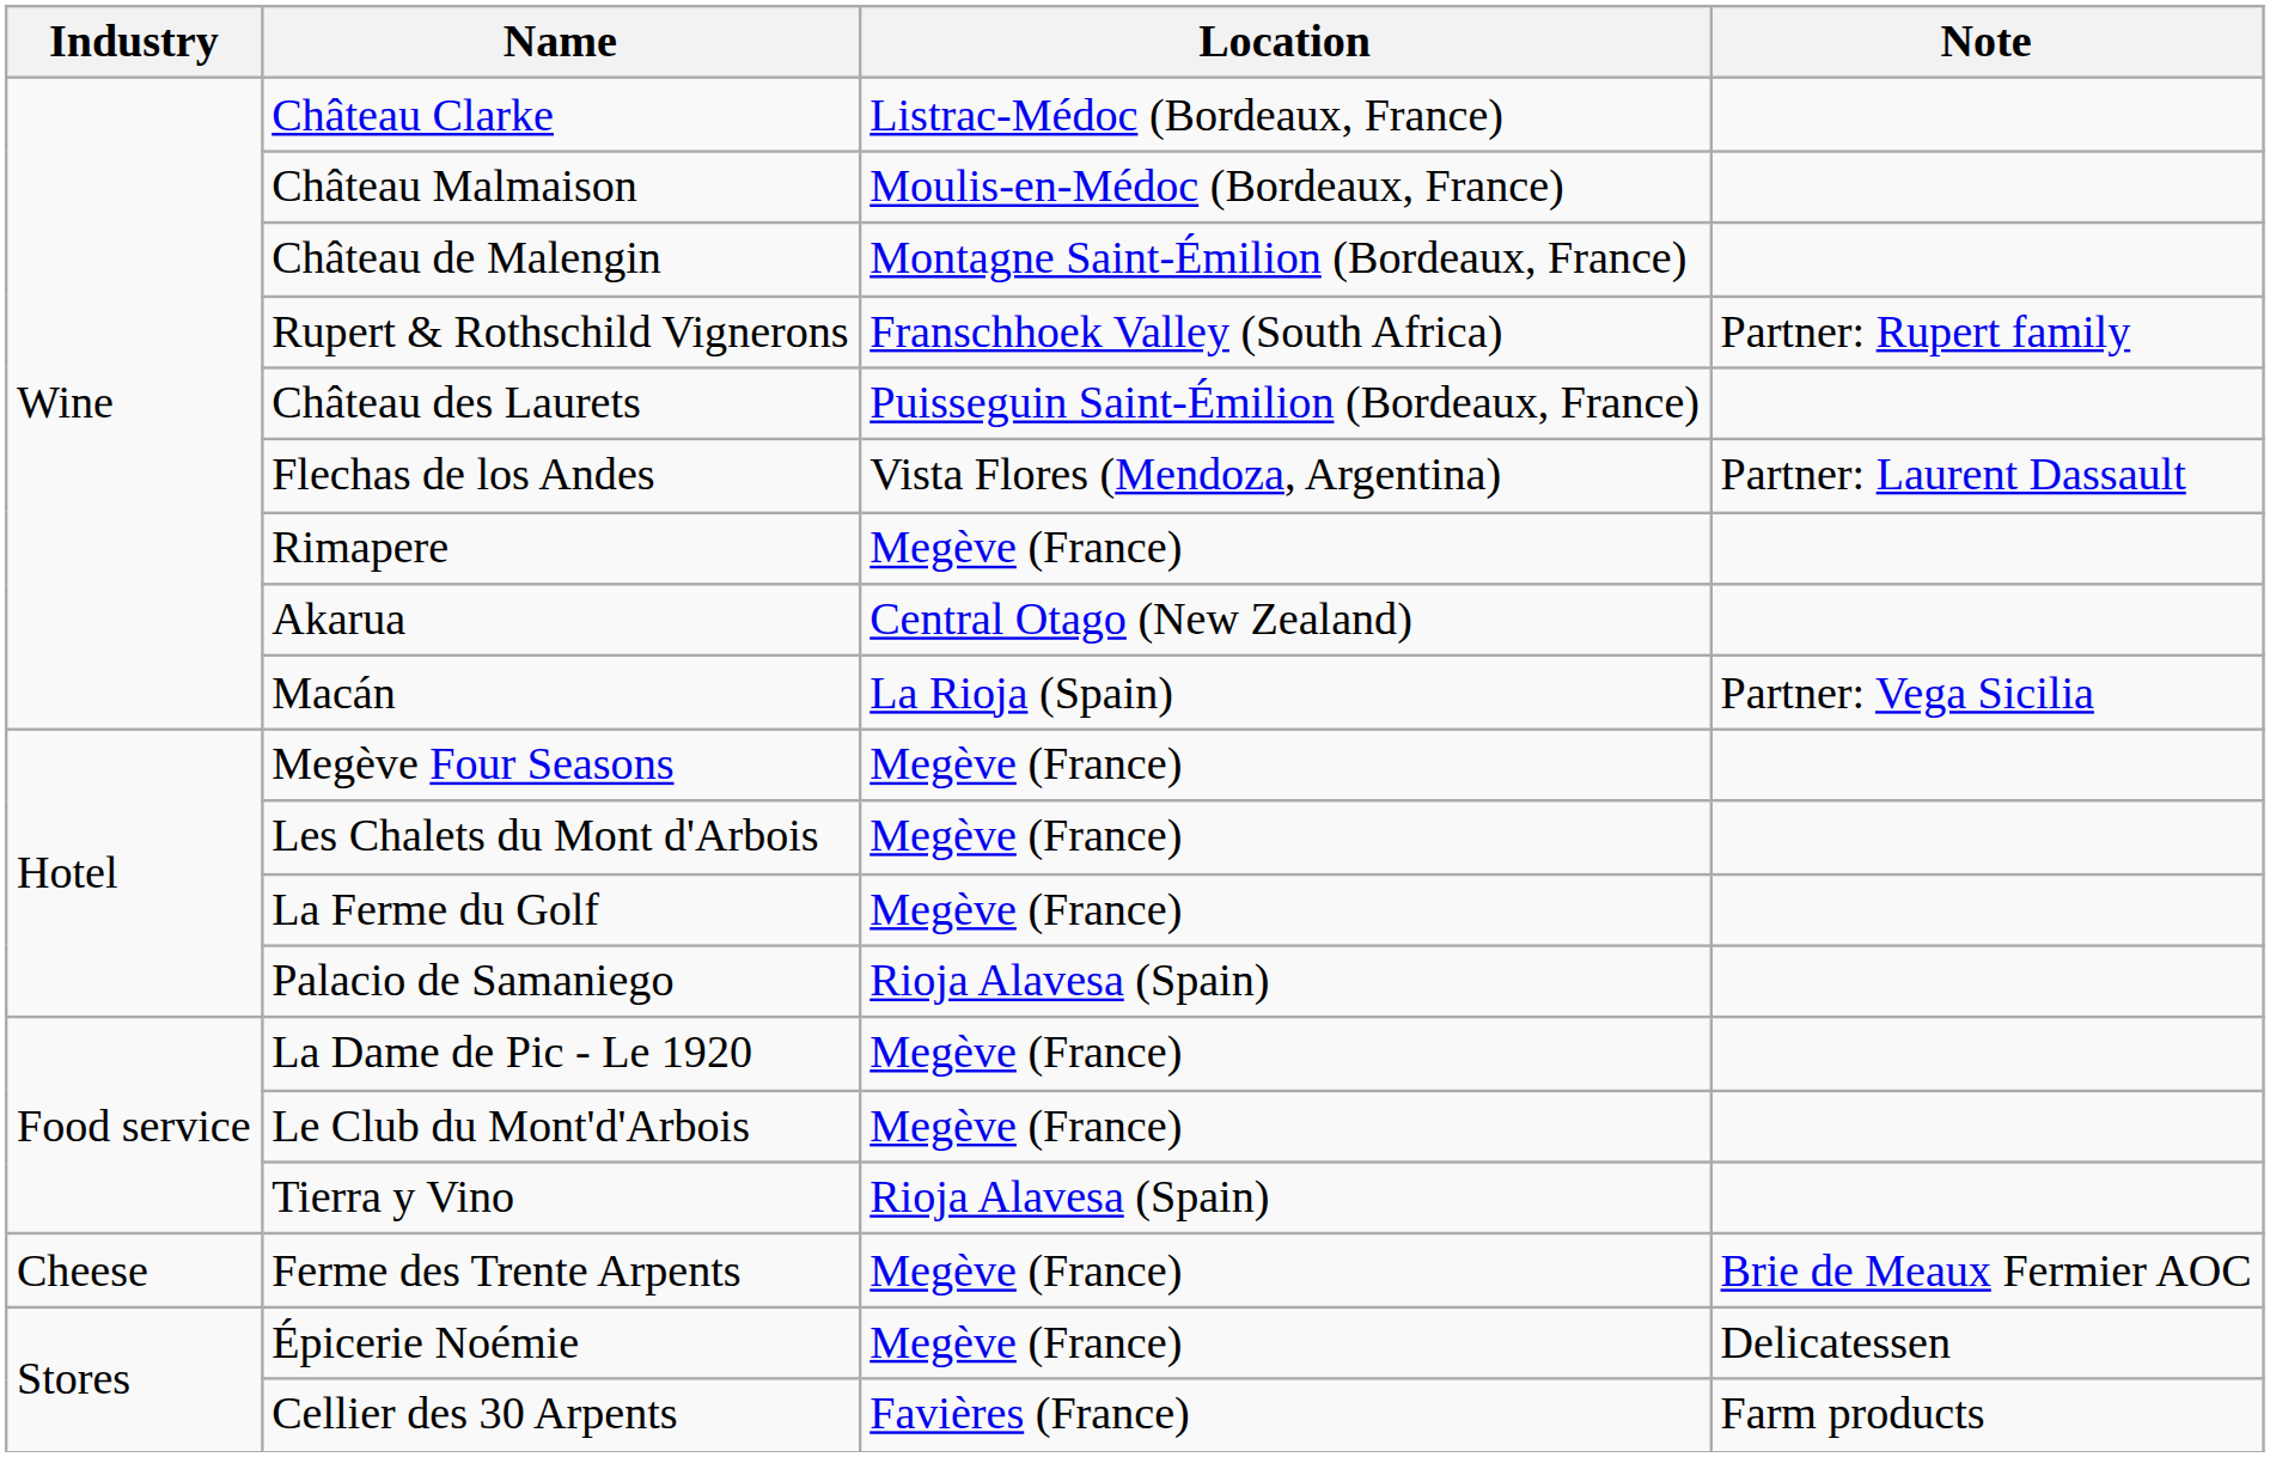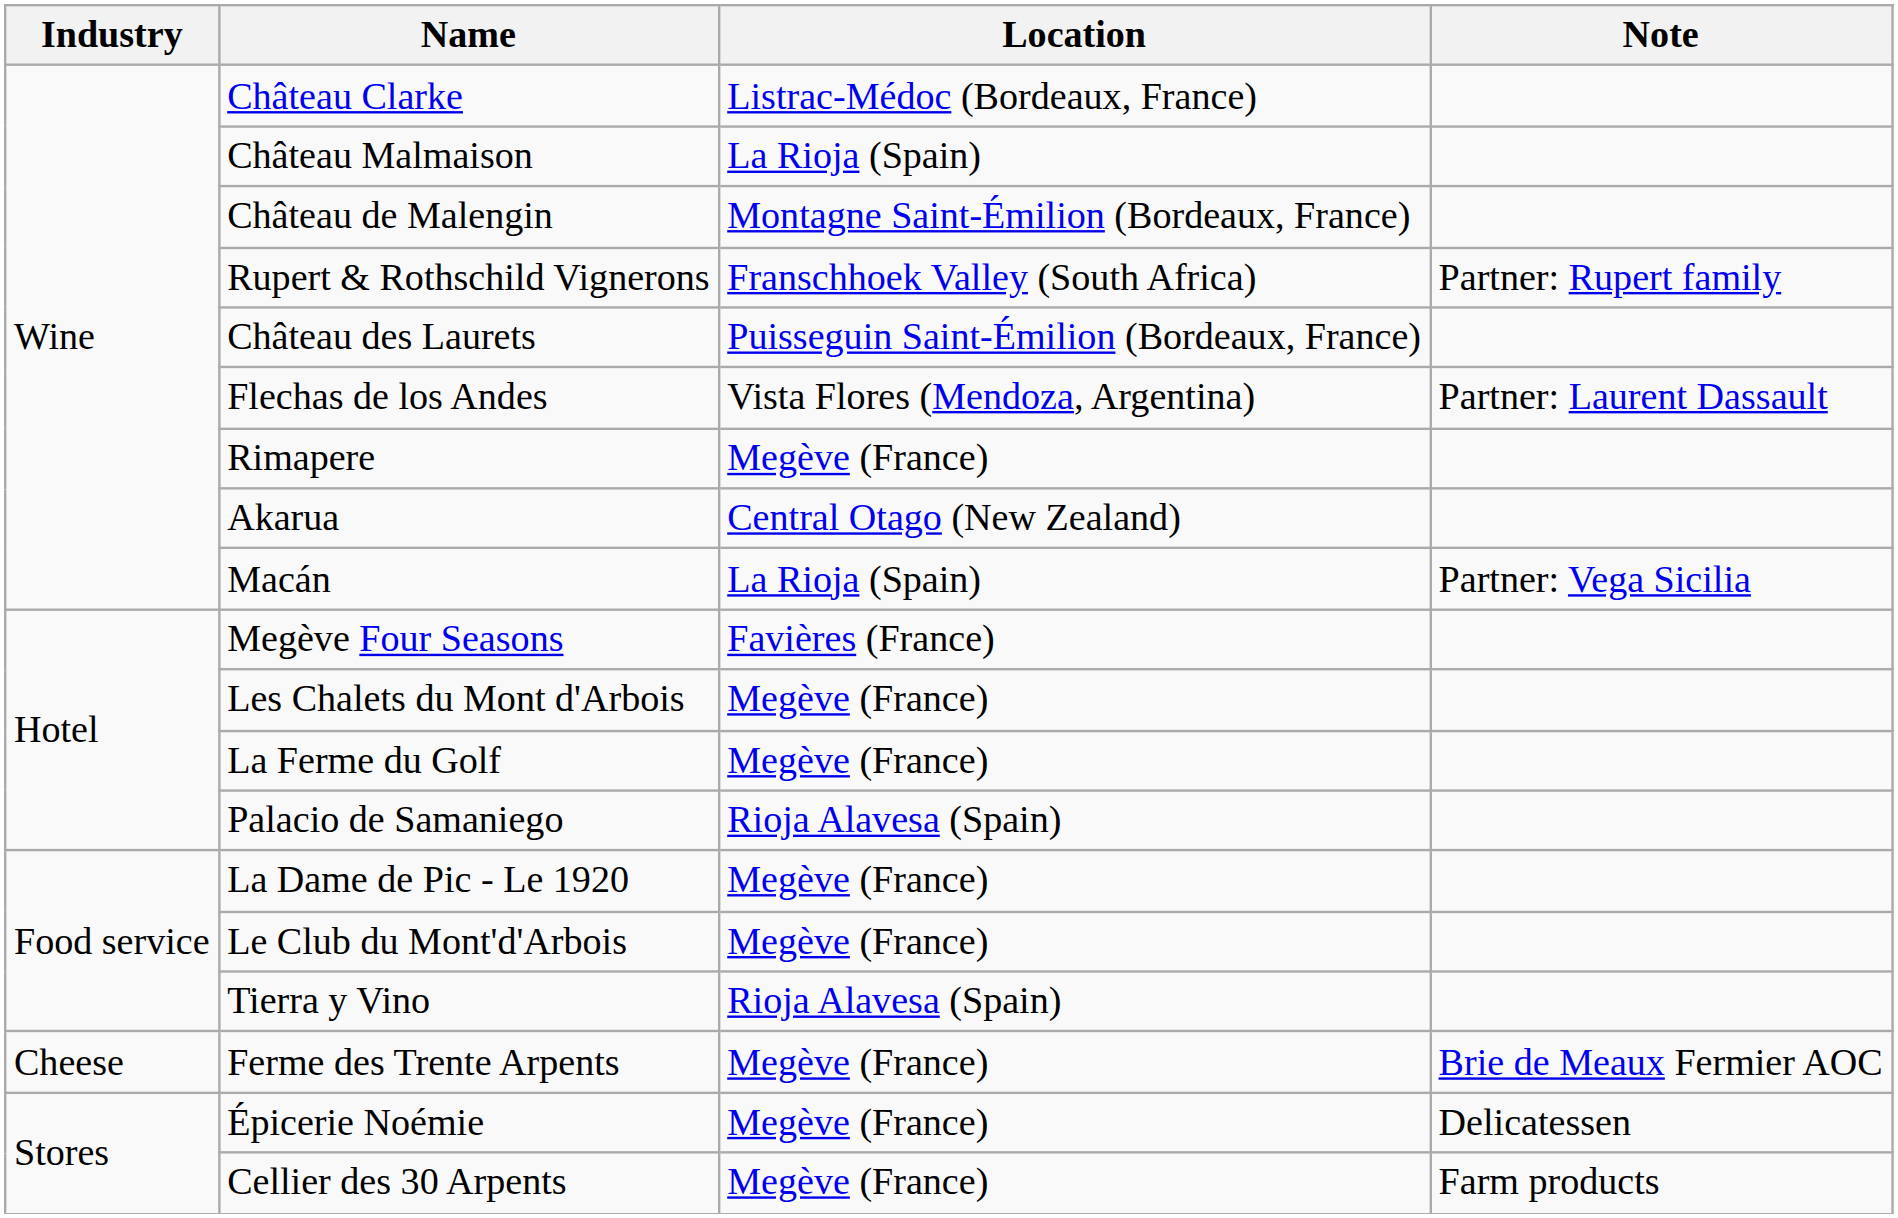Château Malmaison | Location: Moulis-en-Médoc (Bordeaux, France) -> La Rioja (Spain)
Megève Four Seasons | Location: Megève (France) -> Favières (France)
Cellier des 30 Arpents | Location: Favières (France) -> Megève (France)
